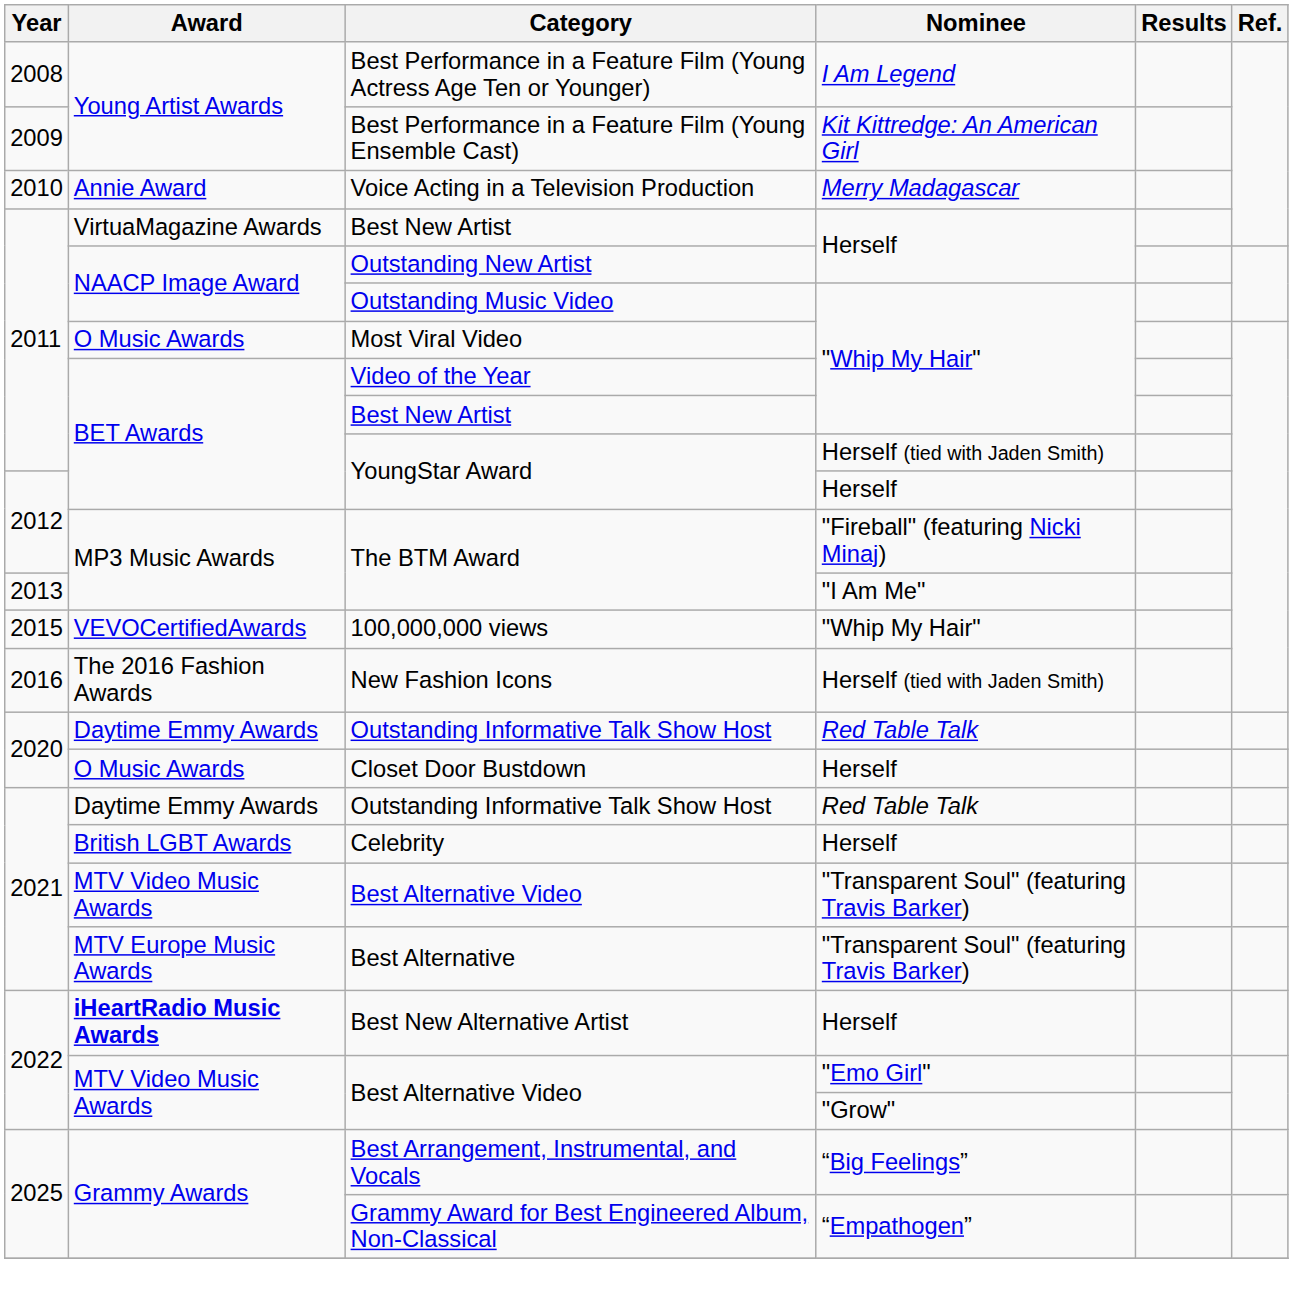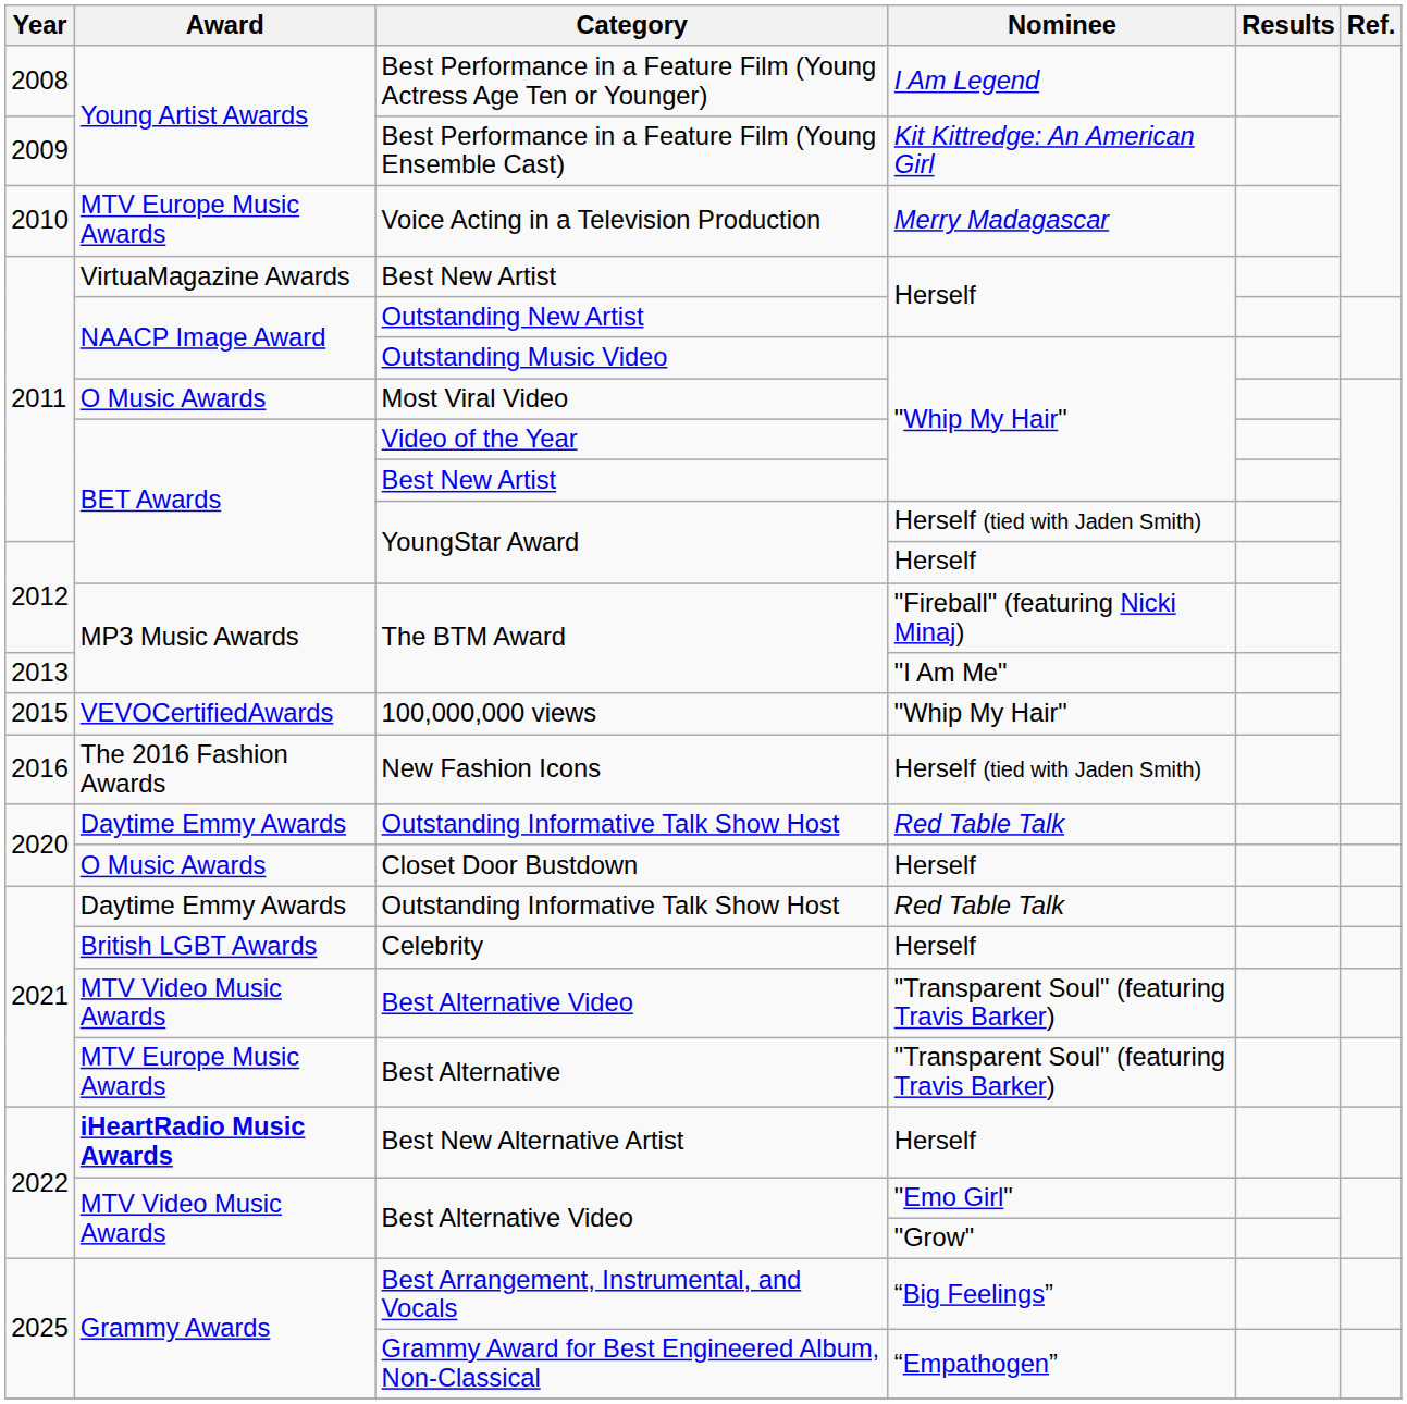Voice Acting in a Television Production | Award: Annie Award -> MTV Europe Music Awards
